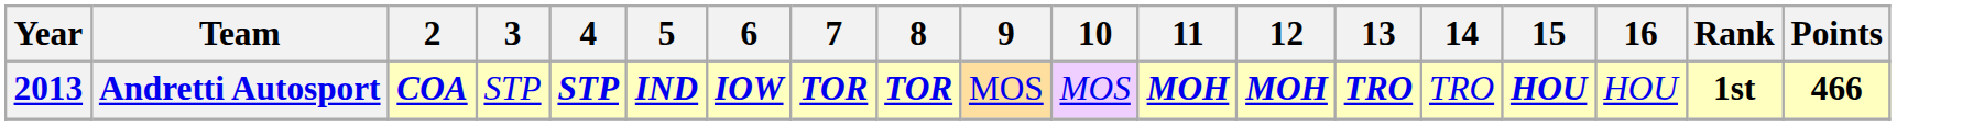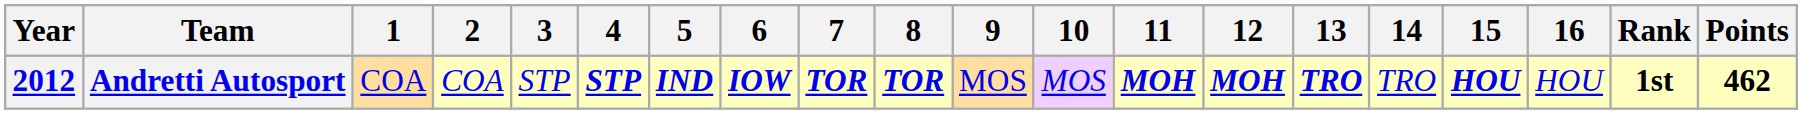+ column: 1 | COA
Andretti Autosport | Year: 2013 -> 2012
Andretti Autosport | 2: bold -> normal
Andretti Autosport | Points: 466 -> 462
